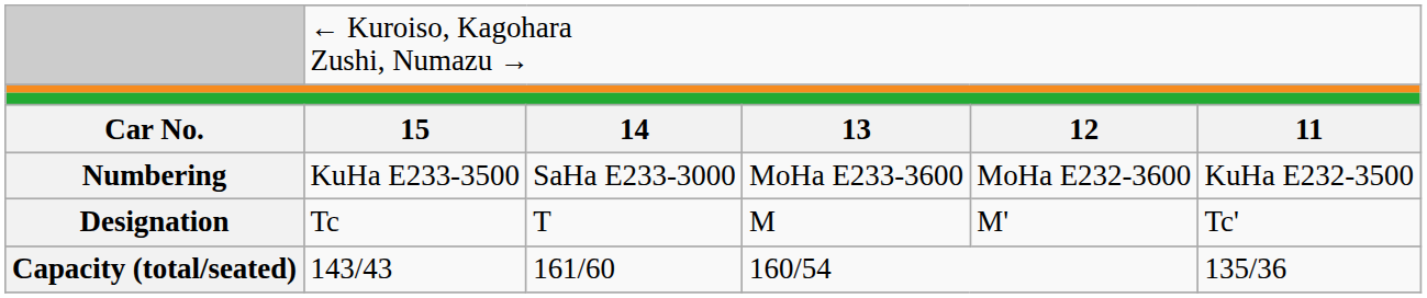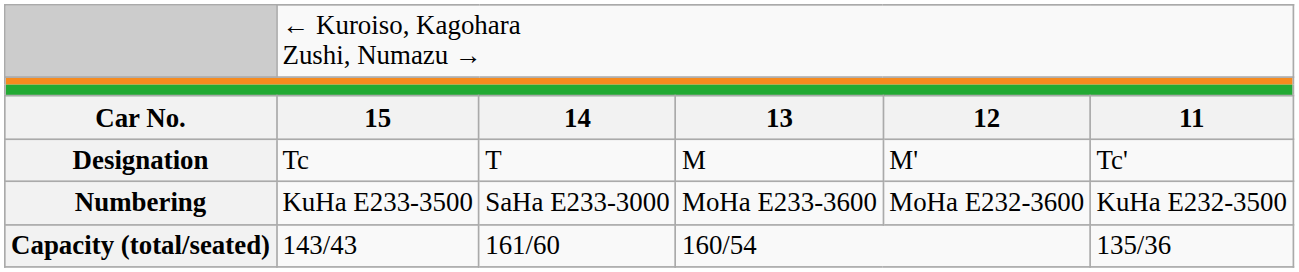rows swapped: Designation <-> Numbering
